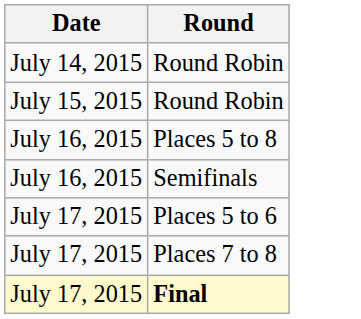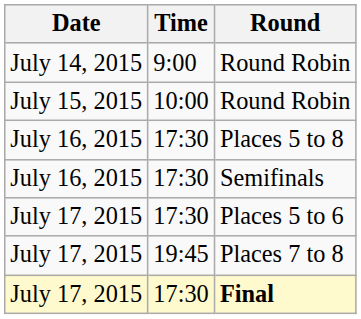+ column: Time | 9:00 | 10:00 | 17:30 | 17:30 | 17:30 | 19:45 | 17:30
